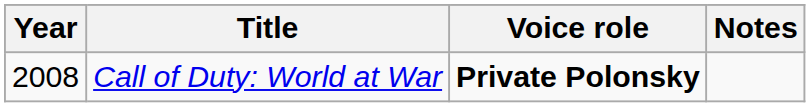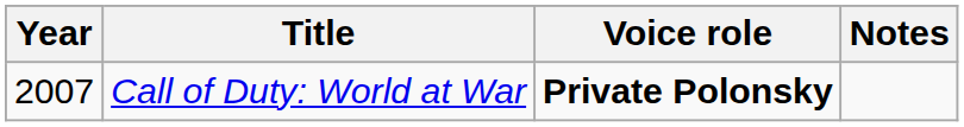Call of Duty: World at War | Year: 2008 -> 2007
